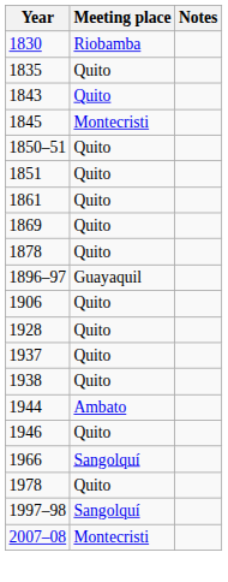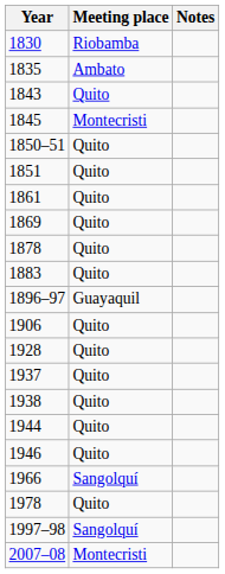1835 | Meeting place: Quito -> Ambato
+ row: 1883 | Quito
1944 | Meeting place: Ambato -> Quito
